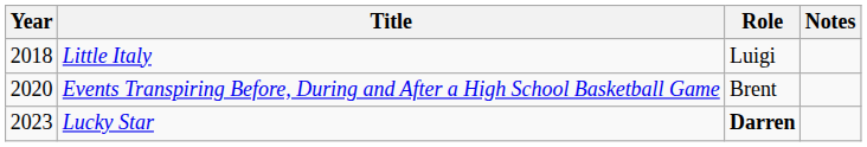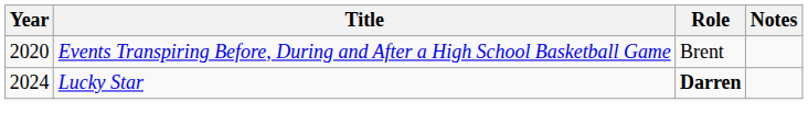- row: 2018 | Little Italy | Luigi
Lucky Star | Year: 2023 -> 2024
